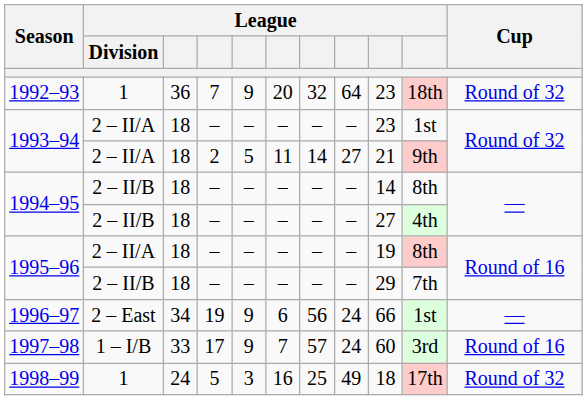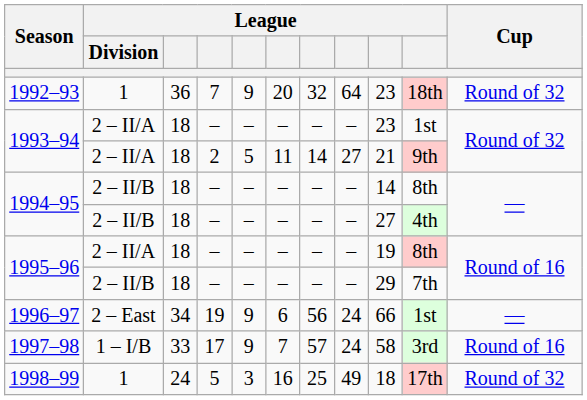1997–98 | column 9: 60 -> 58
